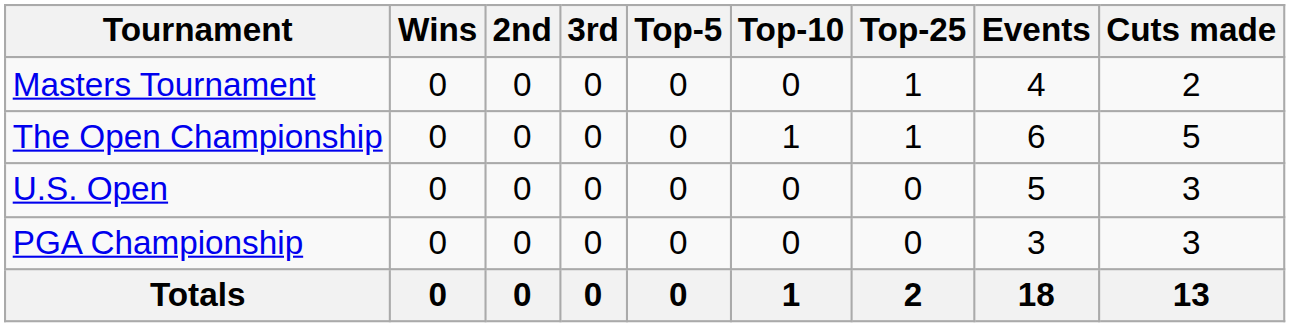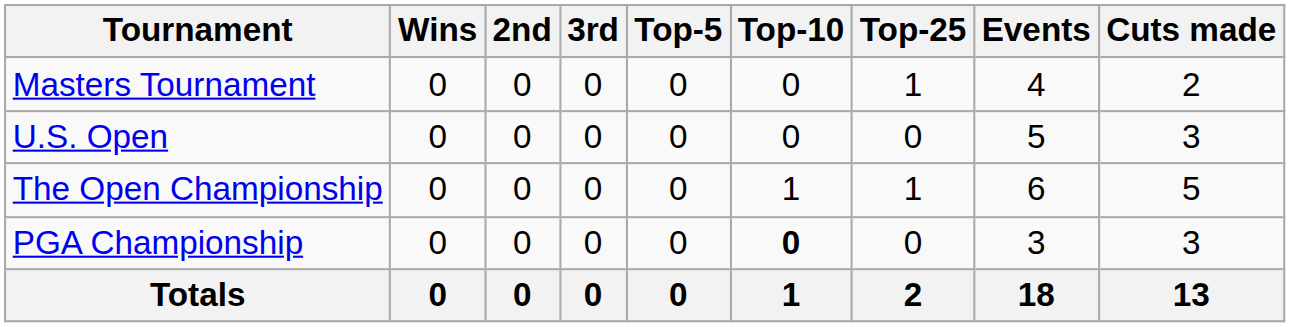rows swapped: U.S. Open <-> The Open Championship
PGA Championship | Top-10: normal -> bold
